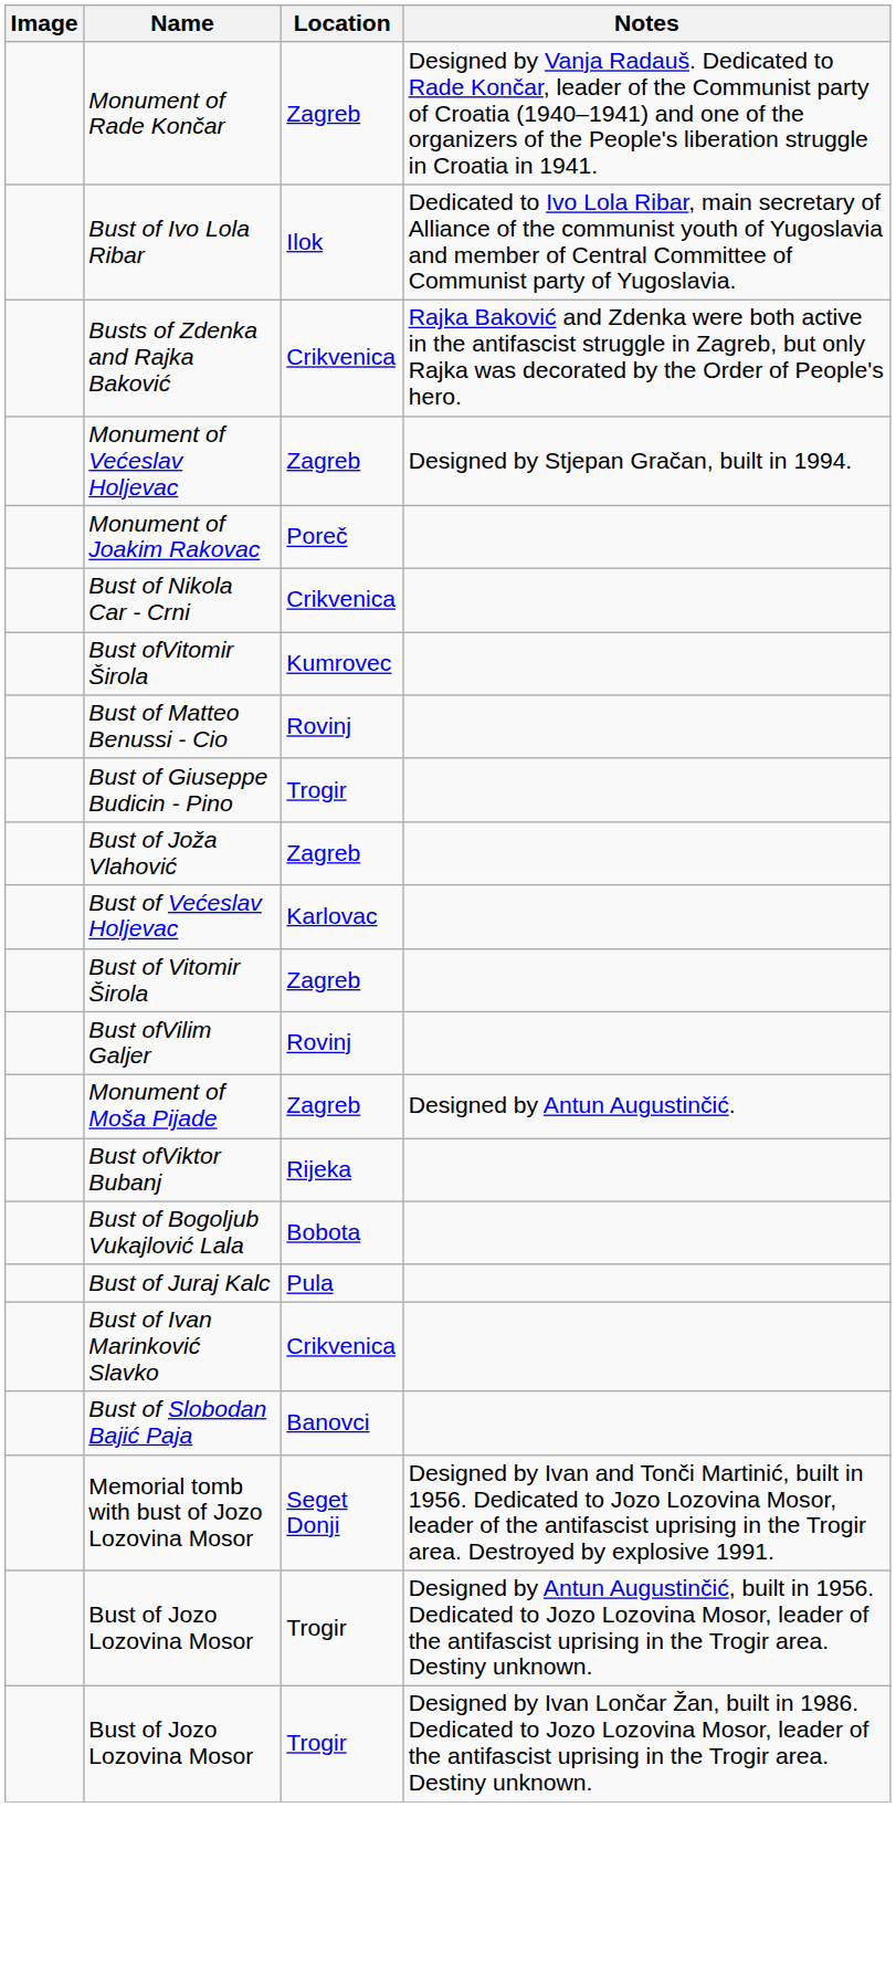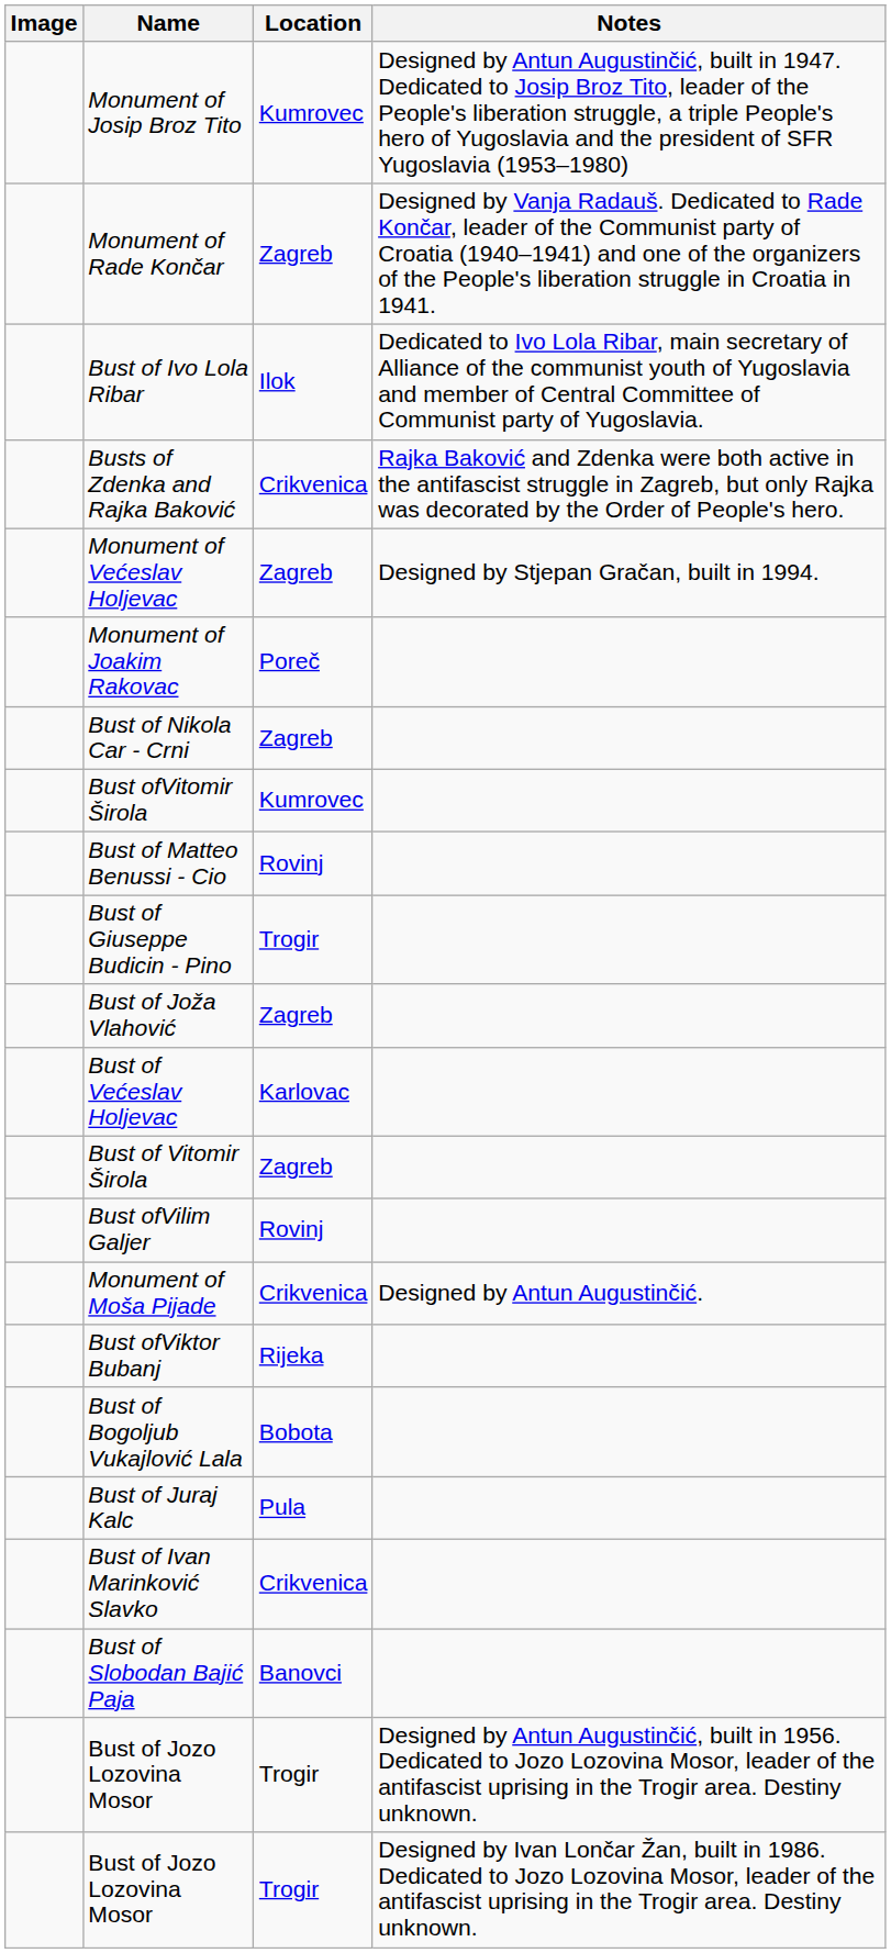+ row: Monument of Josip Broz Tito | Kumrovec | Designed by Antun Augustinčić, built in 1947. Dedicated to Josip Broz Tito, leader of the People's liberation struggle, a triple People's hero of Yugoslavia and the president of SFR Yugoslavia (1953–1980)
Bust of Nikola Car - Crni | Location: Crikvenica -> Zagreb
Monument of Moša Pijade | Location: Zagreb -> Crikvenica
- row: Memorial tomb with bust of Jozo Lozovina Mosor | Seget Donji | Designed by Ivan and Tonči Martinić, built in 1956. Dedicated to Jozo Lozovina Mosor, leader of the antifascist uprising in the Trogir area. Destroyed by explosive 1991.
